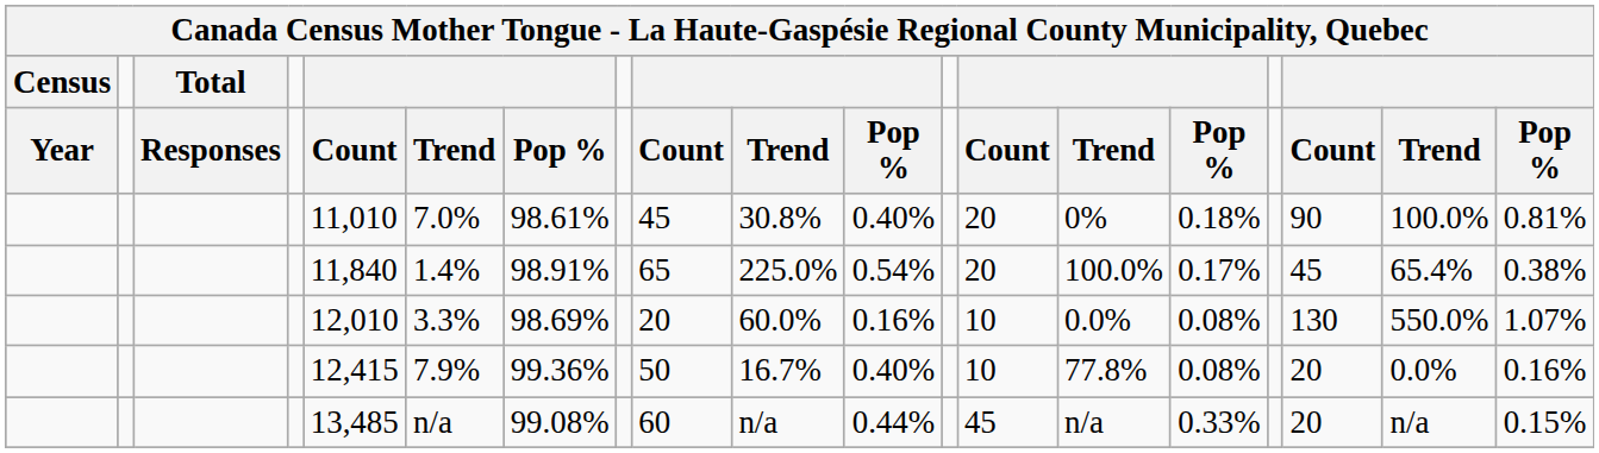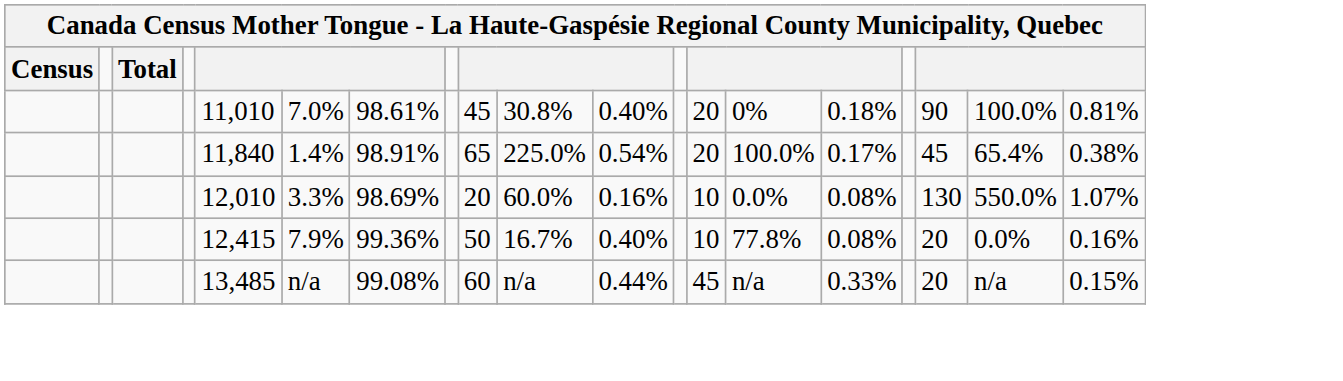- row: Year | Responses | Count | Trend | Pop % | Count | Trend | Pop % | Count | Trend | Pop % | Count | Trend | Pop %
